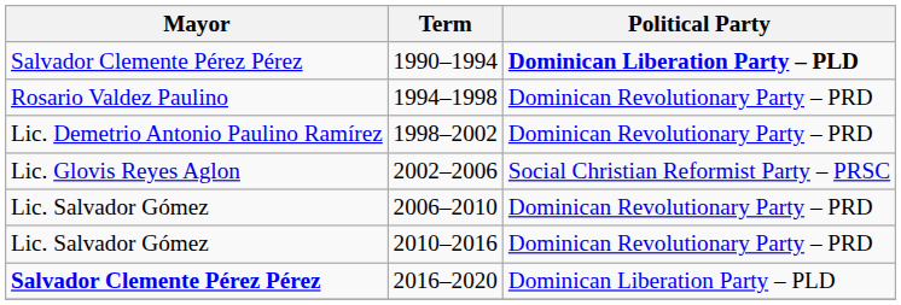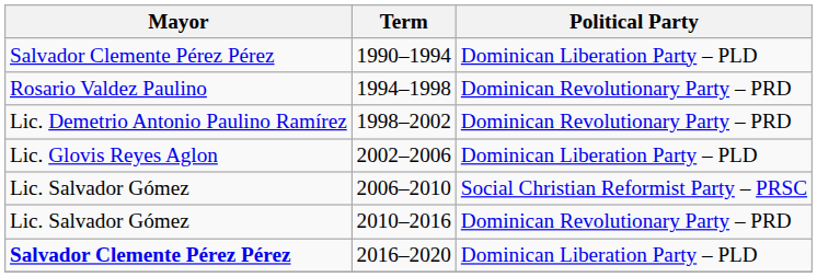1990–1994 | Political Party: bold -> normal
2002–2006 | Political Party: Social Christian Reformist Party – PRSC -> Dominican Liberation Party – PLD
2006–2010 | Political Party: Dominican Revolutionary Party – PRD -> Social Christian Reformist Party – PRSC
